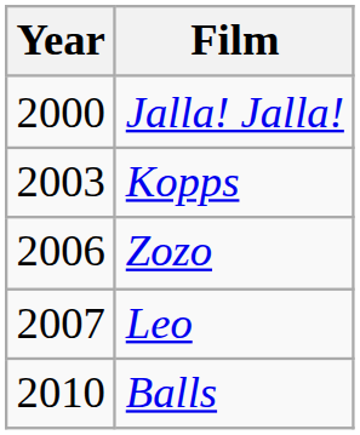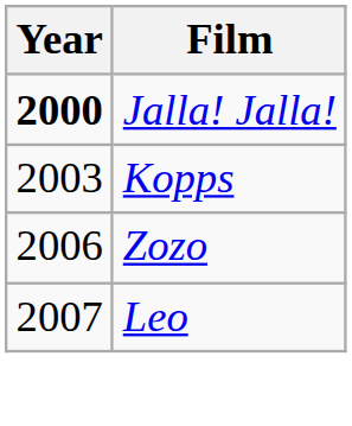Jalla! Jalla! | Year: normal -> bold
- row: 2010 | Balls
